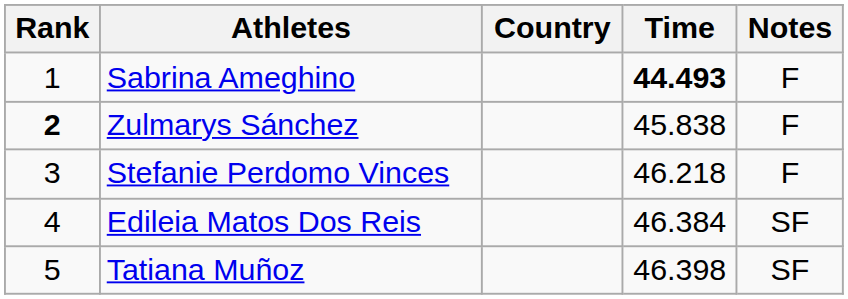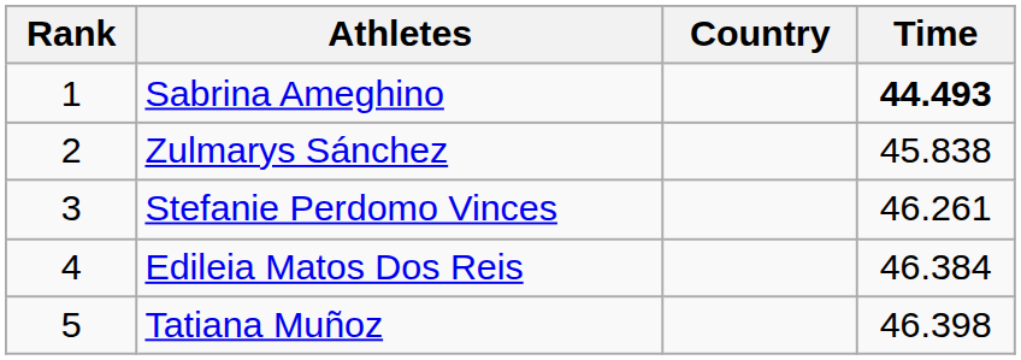- column: Notes | F | F | F | SF | SF
Zulmarys Sánchez | Rank: bold -> normal
Stefanie Perdomo Vinces | Time: 46.218 -> 46.261
